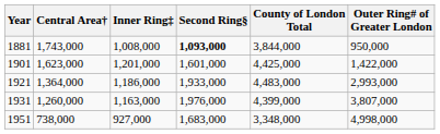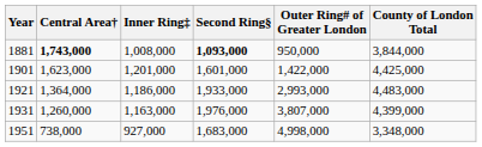columns swapped: County of London Total <-> Outer Ring# of Greater London
1881 | Central Area†: normal -> bold
